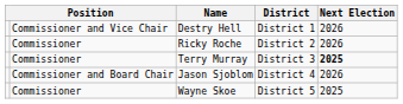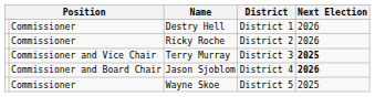Destry Hell | column 2: Commissioner and Vice Chair -> Commissioner
Terry Murray | column 2: Commissioner -> Commissioner and Vice Chair
Jason Sjoblom | Next Election: normal -> bold
